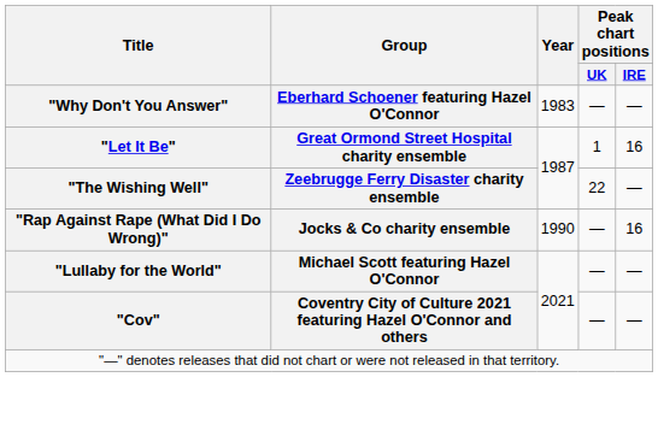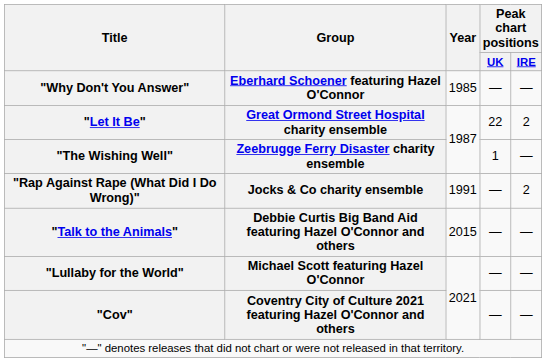"Why Don't You Answer" | Year: 1983 -> 1985
"Let It Be" | Peak chart positions / UK: 1 -> 22
"Let It Be" | Peak chart positions / IRE: 16 -> 2
"The Wishing Well" | Peak chart positions / UK: 22 -> 1
"Rap Against Rape (What Did I Do Wrong)" | Year: 1990 -> 1991
"Rap Against Rape (What Did I Do Wrong)" | Peak chart positions / IRE: 16 -> 2
+ row: "Talk to the Animals" | Debbie Curtis Big Band Aid featuring Hazel O'Connor and others | 2015 | — | —
